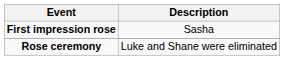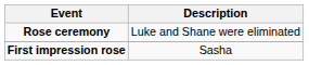rows swapped: First impression rose <-> Rose ceremony
